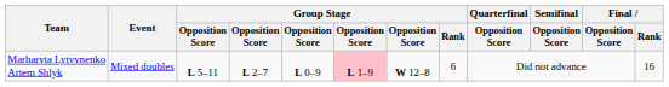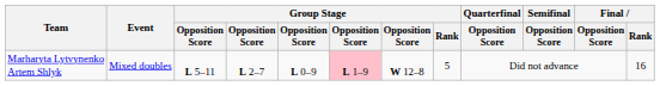Marharyta Lytvynenko Artem Shlyk | Group Stage / Rank: 6 -> 5
